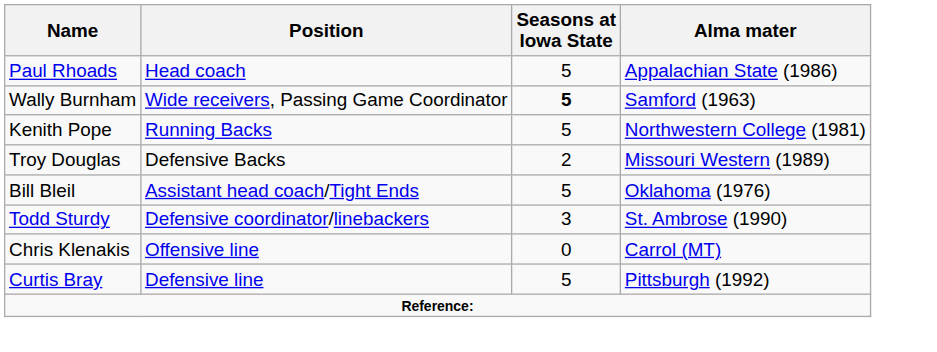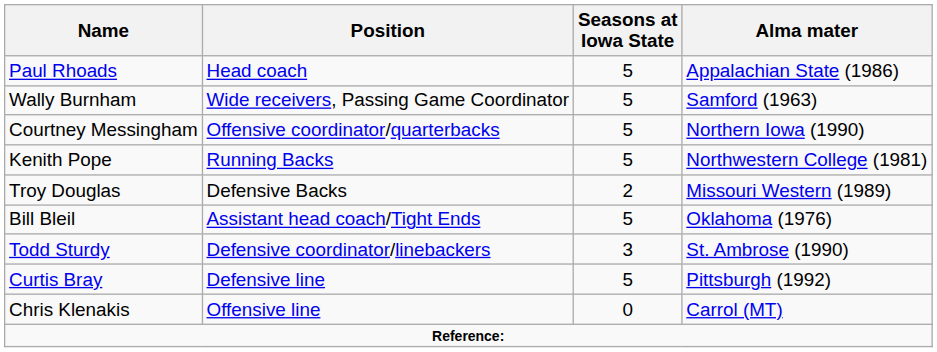Wally Burnham | Seasons at Iowa State: bold -> normal
+ row: Courtney Messingham | Offensive coordinator/quarterbacks | 5 | Northern Iowa (1990)
rows swapped: Curtis Bray <-> Chris Klenakis
